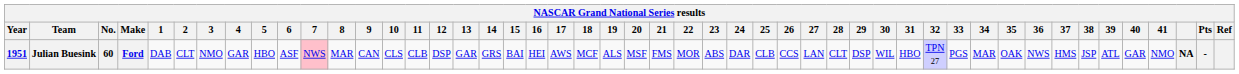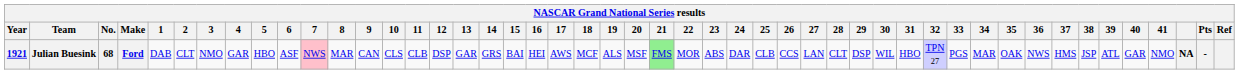Julian Buesink | Year: 1951 -> 1921
Julian Buesink | No.: 60 -> 68
Julian Buesink | 21: no background -> lightgreen background
